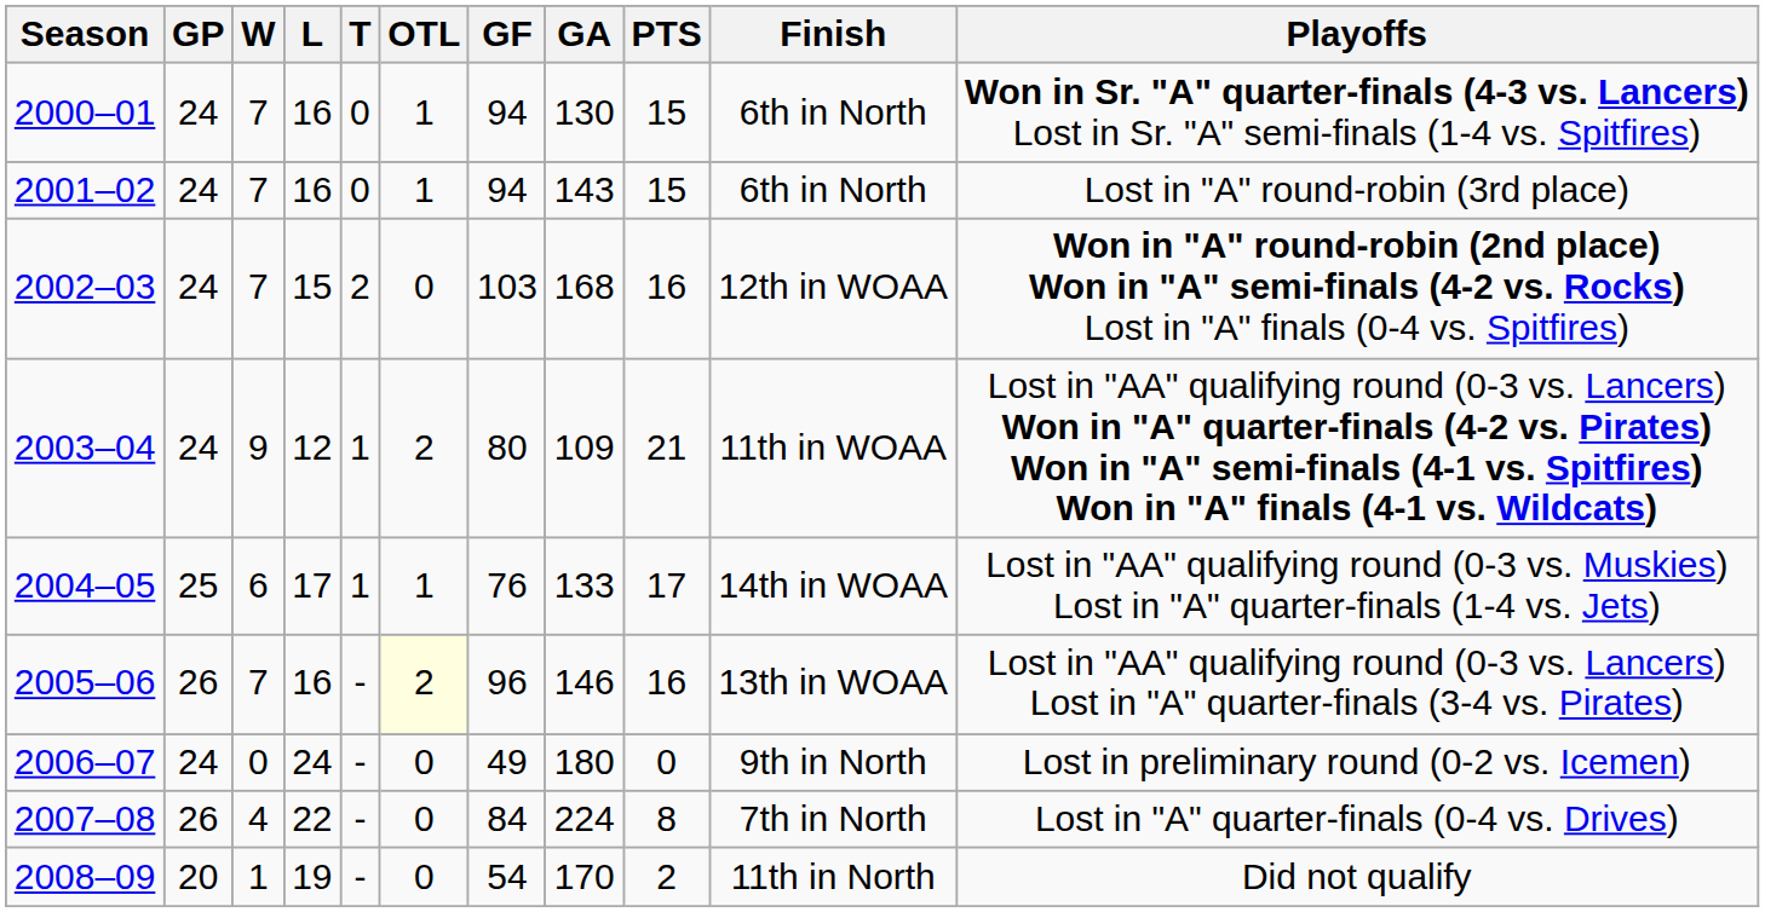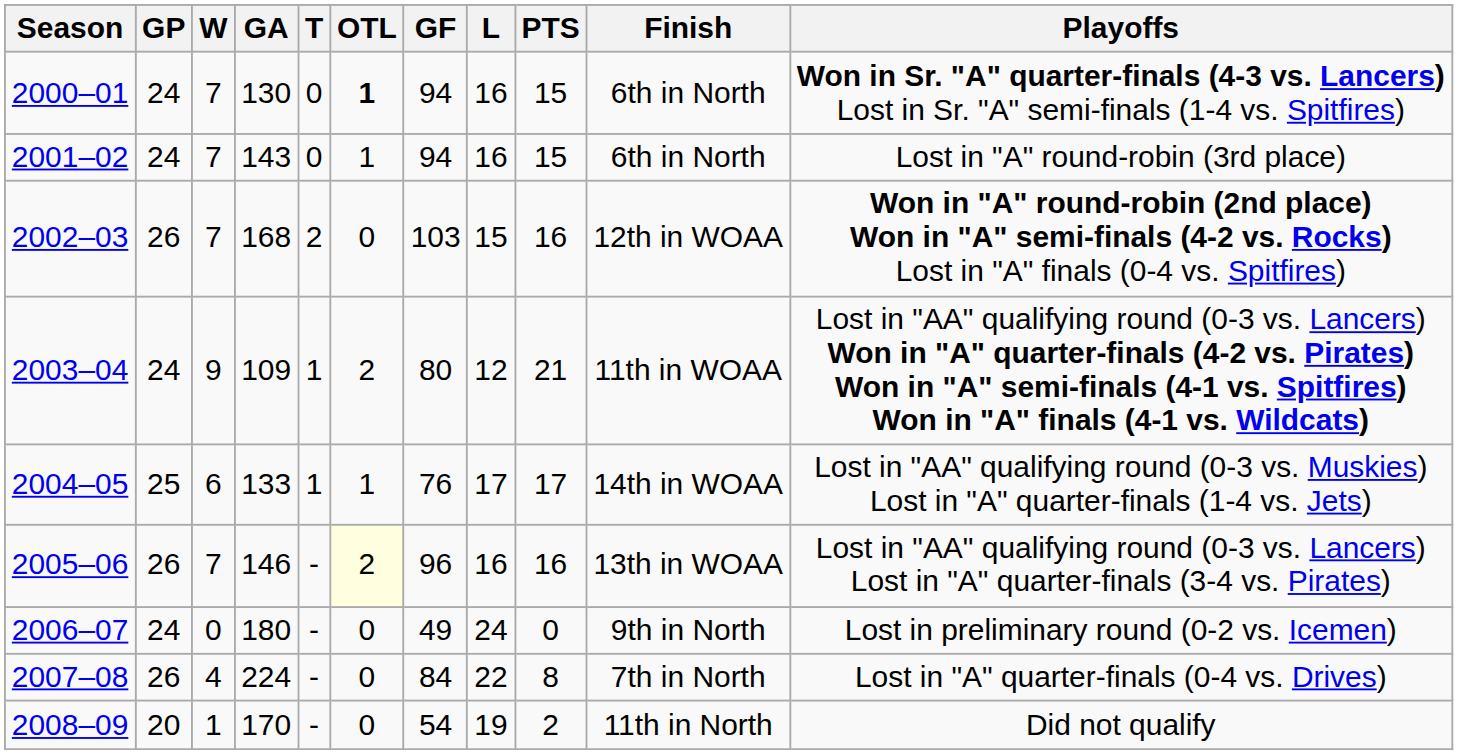columns swapped: L <-> GA
2000–01 | OTL: normal -> bold
2002–03 | GP: 24 -> 26
